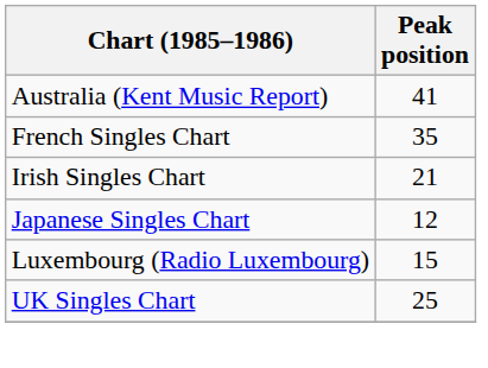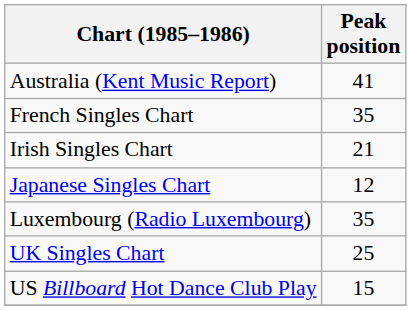Luxembourg (Radio Luxembourg) | Peak position: 15 -> 35
+ row: US Billboard Hot Dance Club Play | 15
